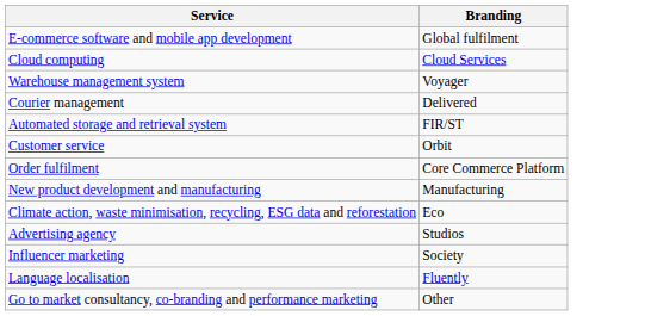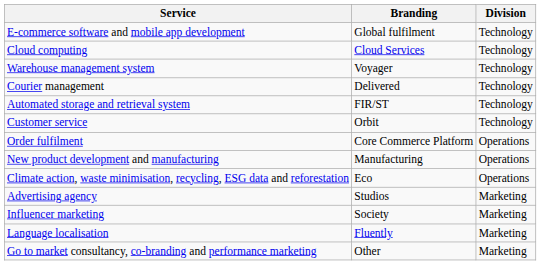+ column: Division | Technology | Technology | Technology | Technology | Technology | Technology | Operations | Operations | Operations | Marketing | Marketing | Marketing | Marketing
